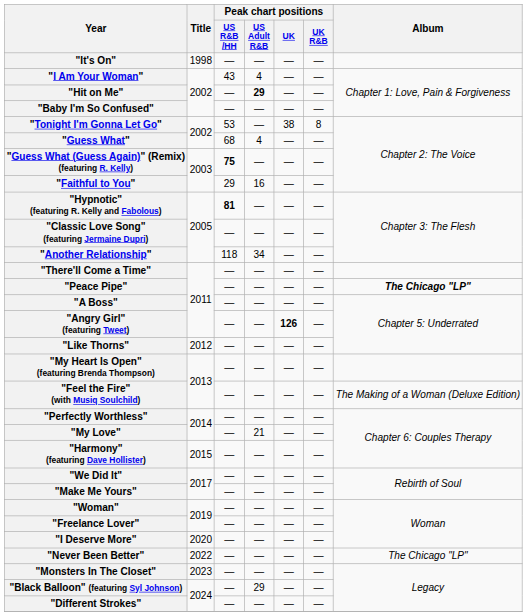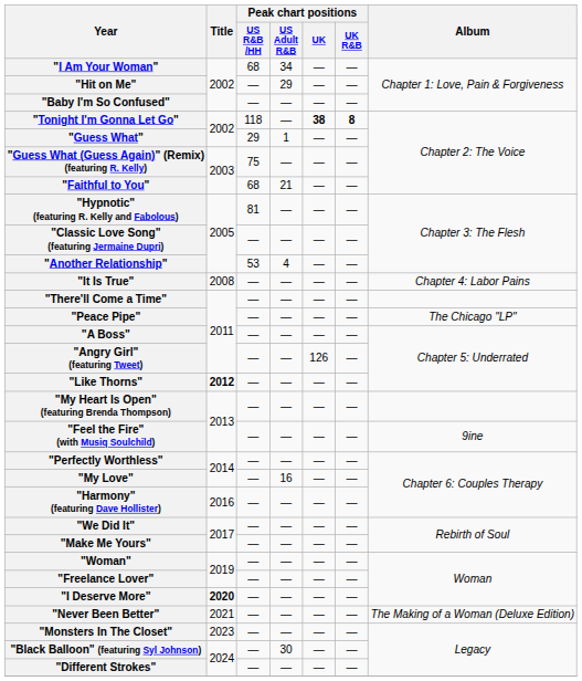- row: "It's On" | 1998 | — | — | — | —
"I Am Your Woman" | Peak chart positions / US R&B /HH: 43 -> 68
"I Am Your Woman" | Peak chart positions / US Adult R&B: 4 -> 34
"Hit on Me" | Peak chart positions / US Adult R&B: bold -> normal
"Tonight I'm Gonna Let Go" | Peak chart positions / US R&B /HH: 53 -> 118
"Tonight I'm Gonna Let Go" | Peak chart positions / UK: normal -> bold
"Tonight I'm Gonna Let Go" | Peak chart positions / UK R&B: normal -> bold
"Guess What" | Peak chart positions / US R&B /HH: 68 -> 29
"Guess What" | Peak chart positions / US Adult R&B: 4 -> 1
"Guess What (Guess Again)" (Remix) (featuring R. Kelly) | Peak chart positions / US R&B /HH: bold -> normal
"Faithful to You" | Peak chart positions / US R&B /HH: 29 -> 68
"Faithful to You" | Peak chart positions / US Adult R&B: 16 -> 21
"Hypnotic" (featuring R. Kelly and Fabolous) | Peak chart positions / US R&B /HH: bold -> normal
"Another Relationship" | Peak chart positions / US R&B /HH: 118 -> 53
"Another Relationship" | Peak chart positions / US Adult R&B: 34 -> 4
+ row: "It Is True" | 2008 | — | — | — | — | Chapter 4: Labor Pains
"Peace Pipe" | Album: bold -> normal
"Angry Girl" (featuring Tweet) | Peak chart positions / UK: bold -> normal
"Like Thorns" | Title: normal -> bold
"Feel the Fire" (with Musiq Soulchild) | Album: The Making of a Woman (Deluxe Edition) -> 9ine
"My Love" | Peak chart positions / US Adult R&B: 21 -> 16
"Harmony" (featuring Dave Hollister) | Title: 2015 -> 2016
"I Deserve More" | Title: normal -> bold
"Never Been Better" | Title: 2022 -> 2021
"Never Been Better" | Album: The Chicago "LP" -> The Making of a Woman (Deluxe Edition)
"Black Balloon" (featuring Syl Johnson) | Peak chart positions / US Adult R&B: 29 -> 30
